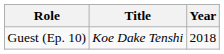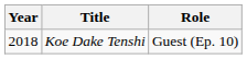columns swapped: Year <-> Role
